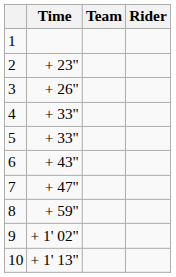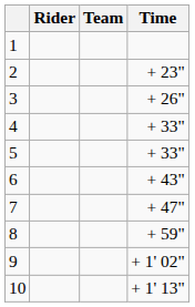columns swapped: Rider <-> Time
